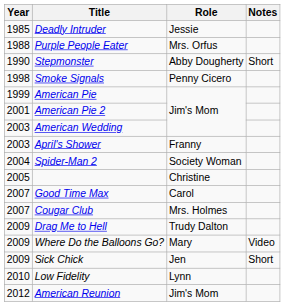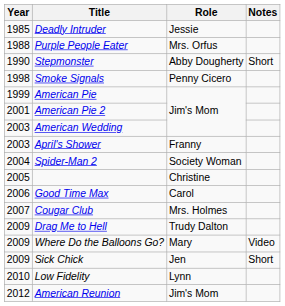Good Time Max | Year: 2007 -> 2006
